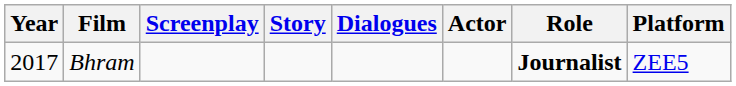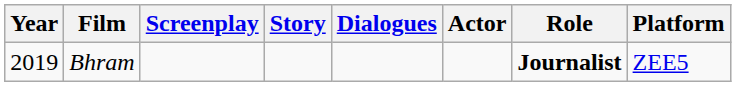Bhram | Year: 2017 -> 2019
